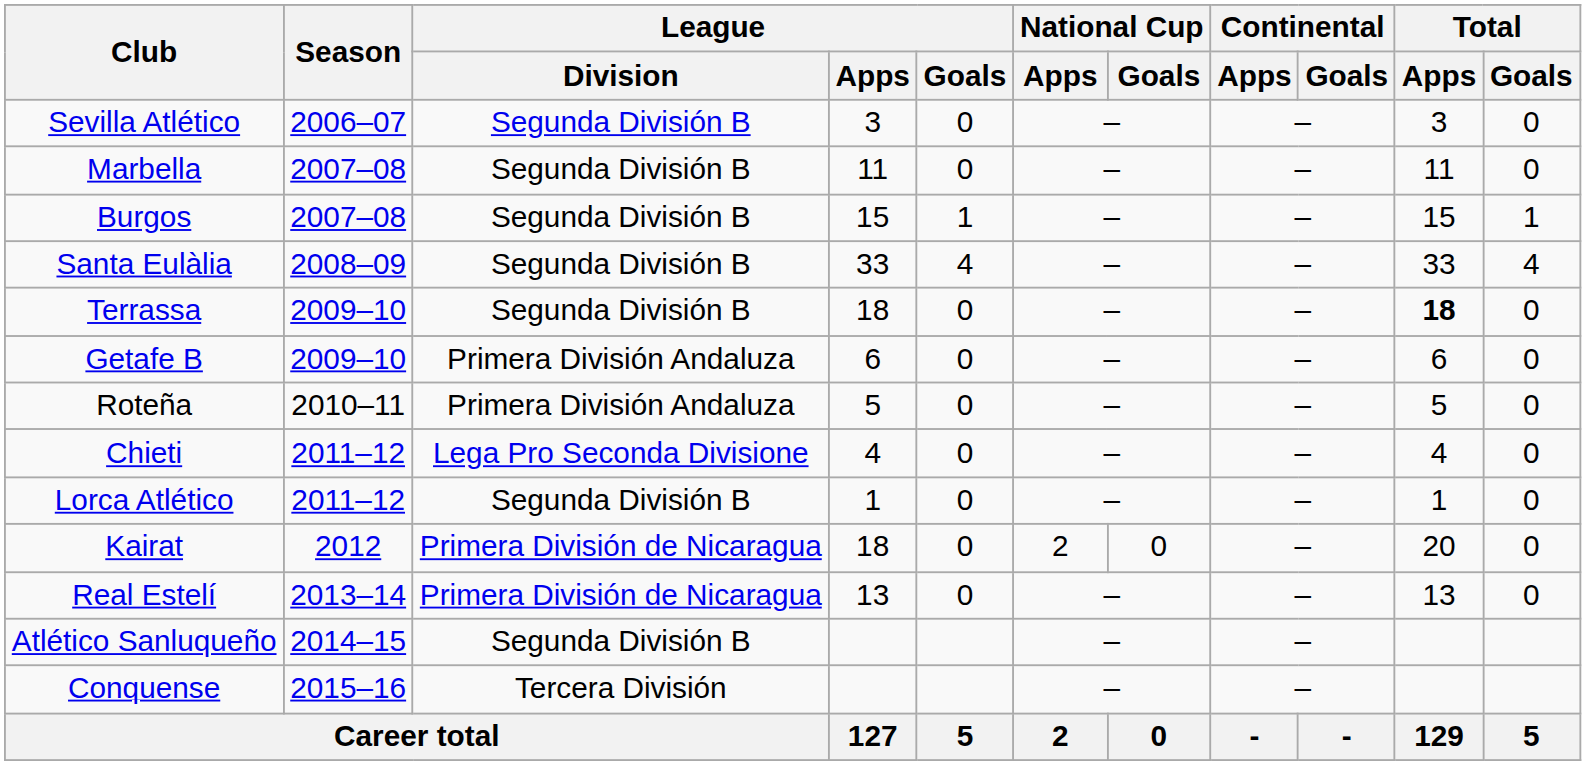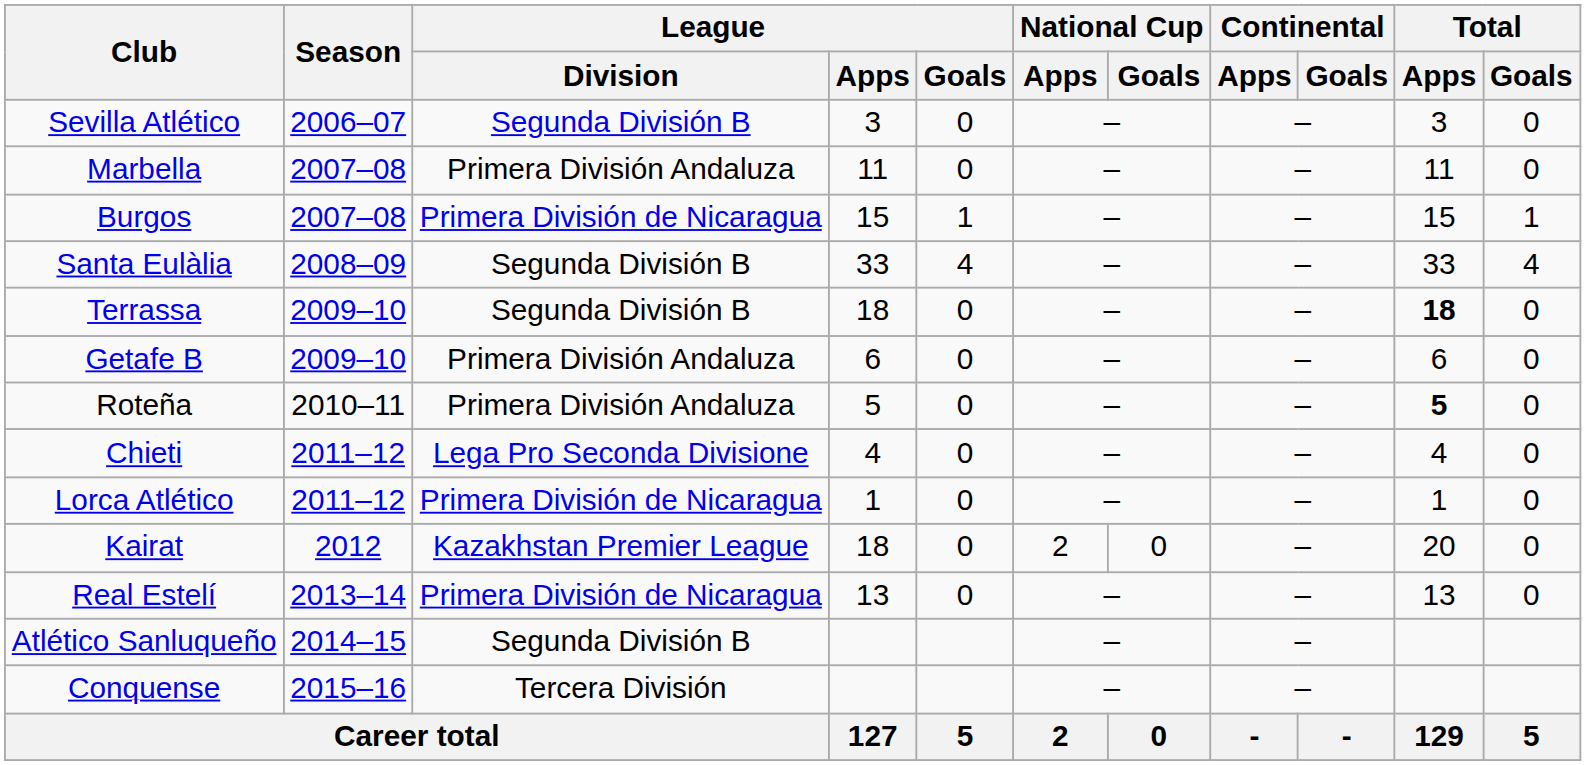Marbella | League / Division: Segunda División B -> Primera División Andaluza
Burgos | League / Division: Segunda División B -> Primera División de Nicaragua
Roteña | Total / Apps: normal -> bold
Lorca Atlético | League / Division: Segunda División B -> Primera División de Nicaragua
Kairat | League / Division: Primera División de Nicaragua -> Kazakhstan Premier League
